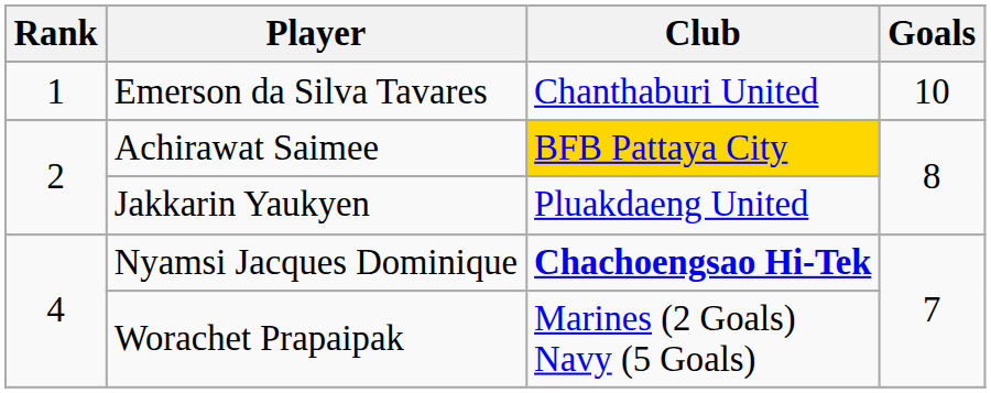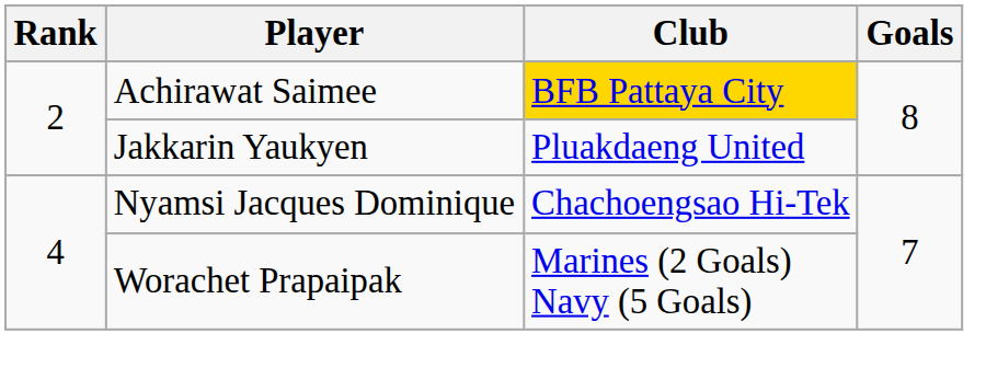- row: 1 | Emerson da Silva Tavares | Chanthaburi United | 10
Nyamsi Jacques Dominique | Club: bold -> normal
